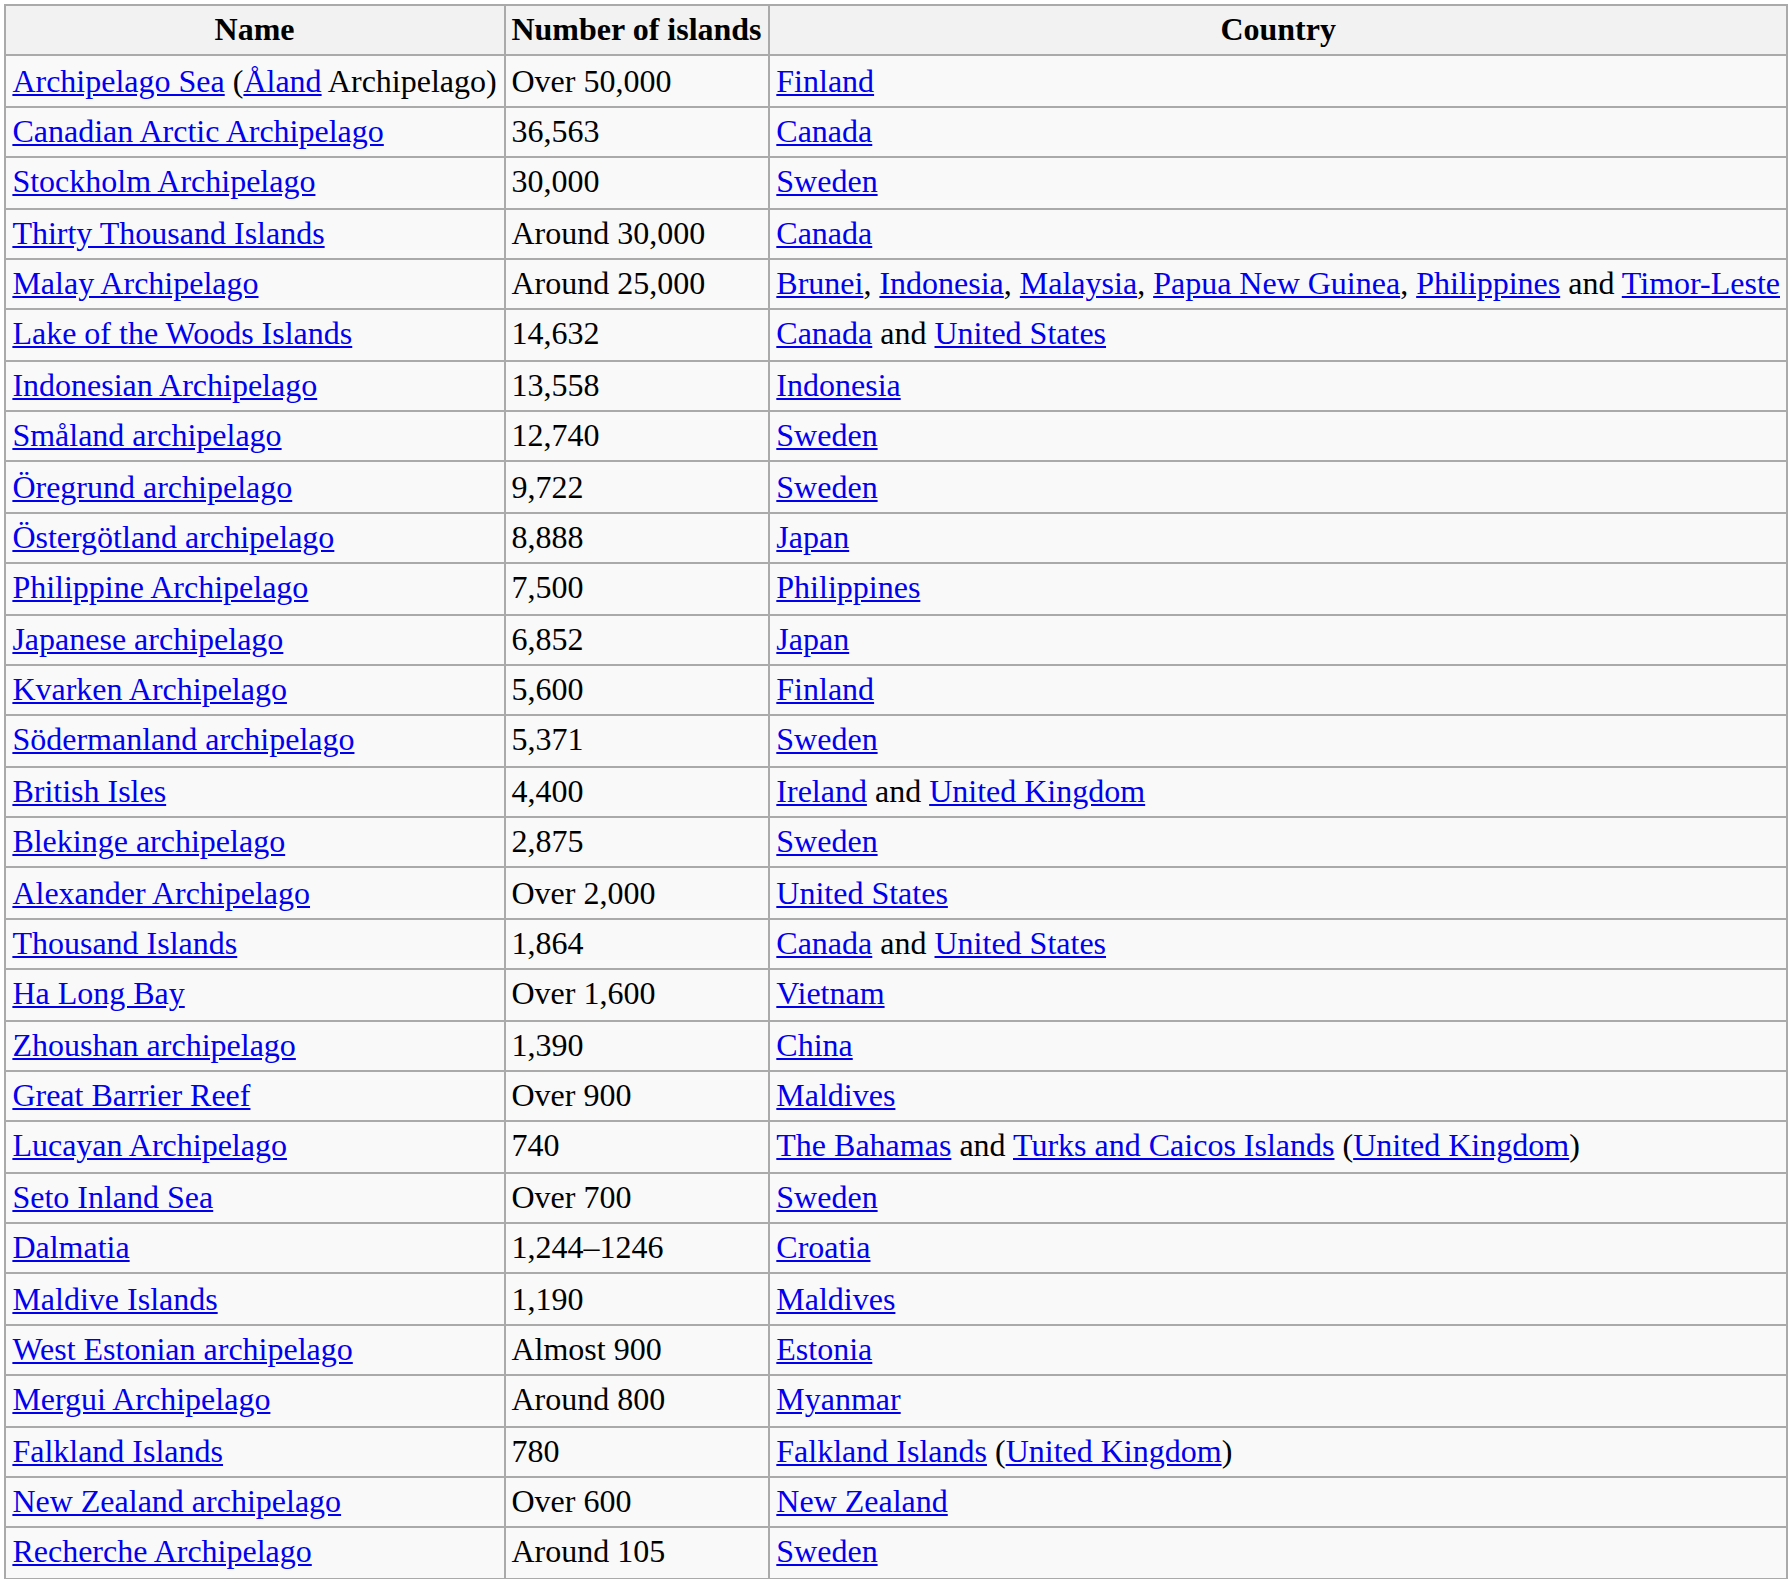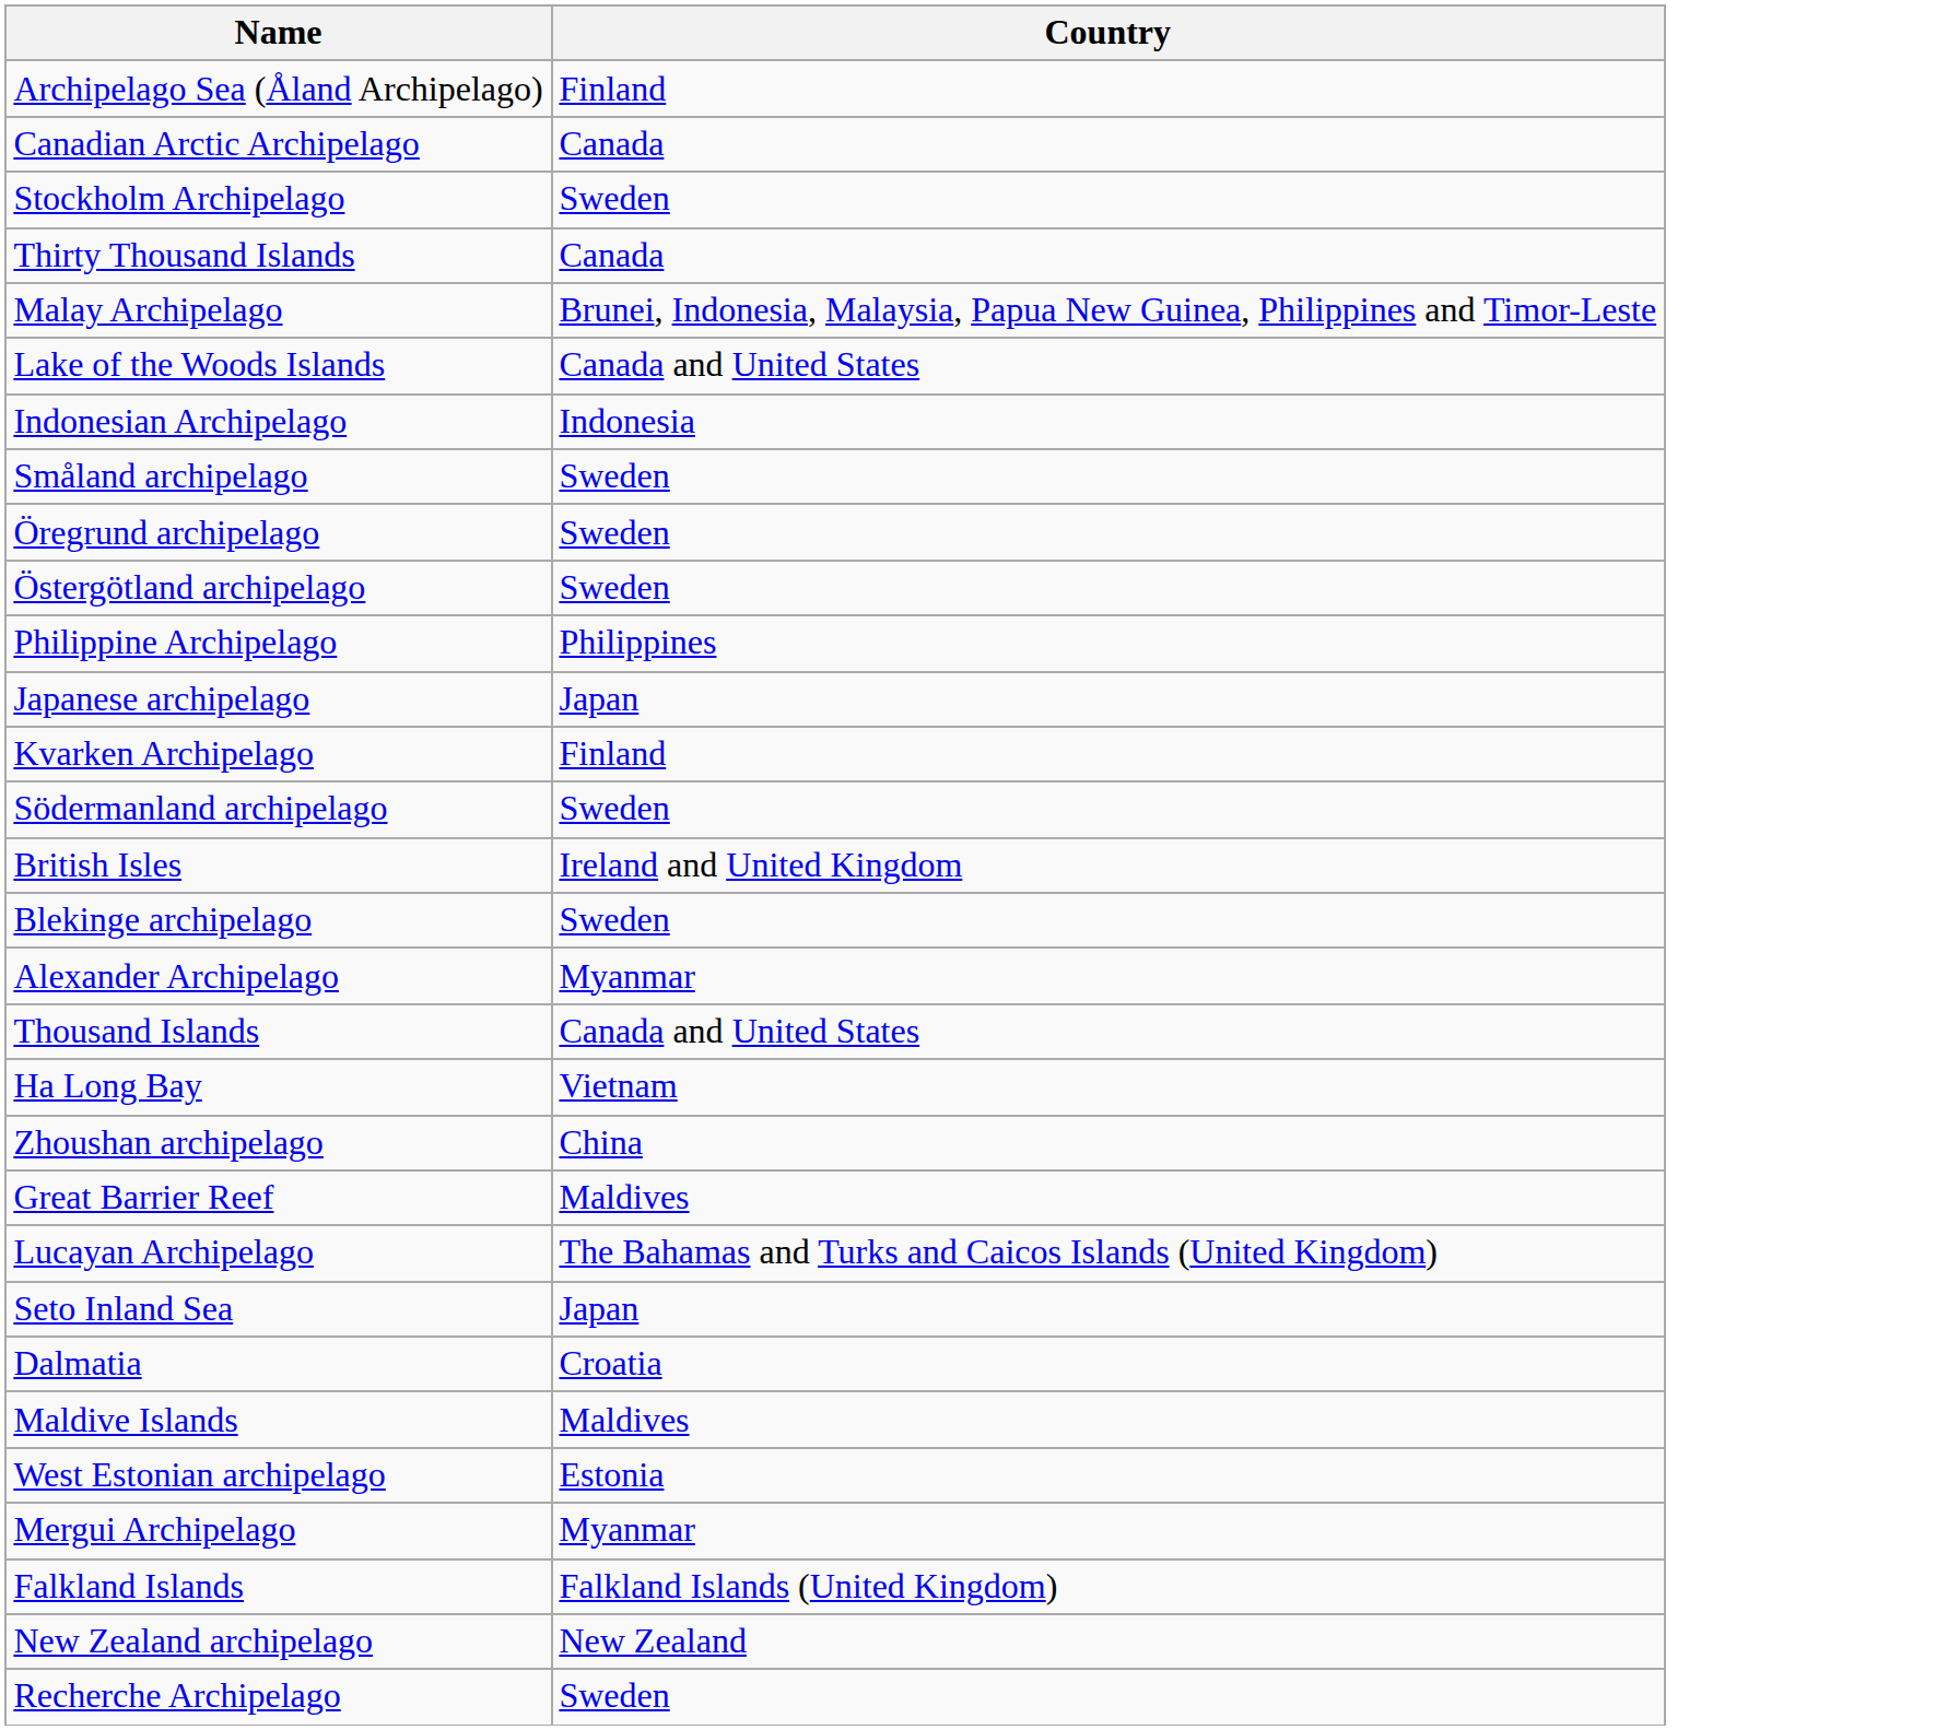- column: Number of islands | Over 50,000 | 36,563 | 30,000 | Around 30,000 | Around 25,000 | 14,632 | 13,558 | 12,740 | 9,722 | 8,888 | 7,500 | 6,852 | 5,600 | 5,371 | 4,400 | 2,875 | Over 2,000 | 1,864 | Over 1,600 | 1,390 | Over 900 | 740 | Over 700 | 1,244–1246 | 1,190 | Almost 900 | Around 800 | 780 | Over 600 | Around 105
Östergötland archipelago | Country: Japan -> Sweden
Alexander Archipelago | Country: United States -> Myanmar
Seto Inland Sea | Country: Sweden -> Japan
